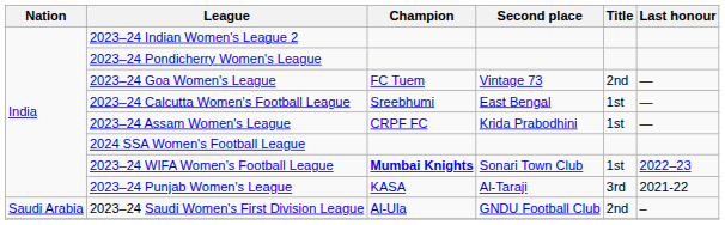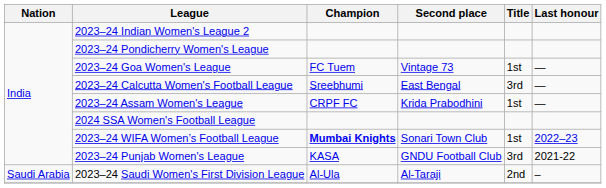2023–24 Goa Women's League | Title: 2nd -> 1st
2023–24 Calcutta Women's Football League | Title: 1st -> 3rd
2023–24 Punjab Women's League | Second place: Al-Taraji -> GNDU Football Club
2023–24 Saudi Women's First Division League | Second place: GNDU Football Club -> Al-Taraji
